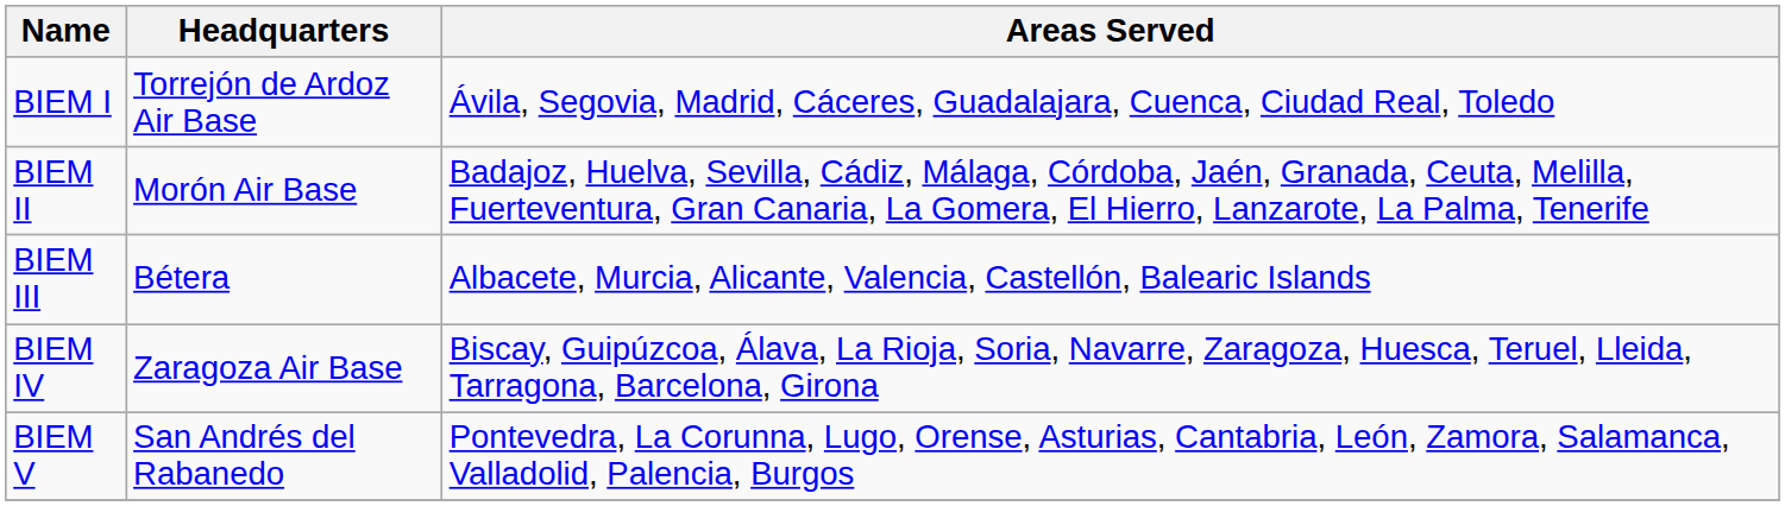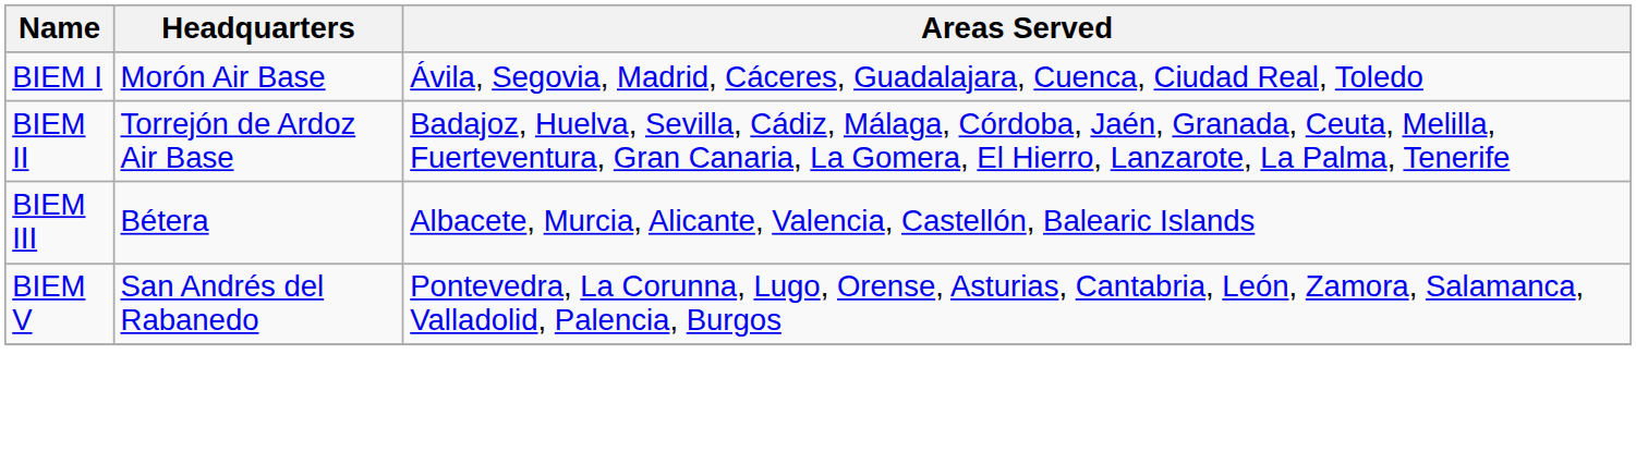BIEM I | Headquarters: Torrejón de Ardoz Air Base -> Morón Air Base
BIEM II | Headquarters: Morón Air Base -> Torrejón de Ardoz Air Base
- row: BIEM IV | Zaragoza Air Base | Biscay, Guipúzcoa, Álava, La Rioja, Soria, Navarre, Zaragoza, Huesca, Teruel, Lleida, Tarragona, Barcelona, Girona
